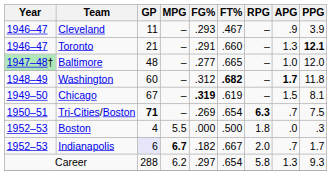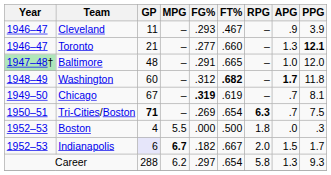Toronto | FG%: .291 -> .277
Baltimore | FG%: .277 -> .291
Chicago | APG: 1.5 -> .7
Indianapolis | APG: .7 -> 1.5
